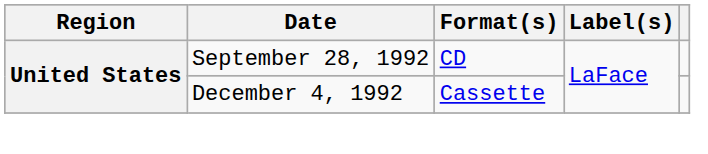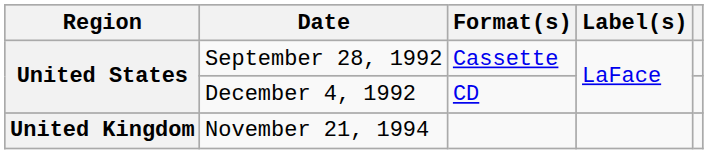September 28, 1992 | Format(s): CD -> Cassette
December 4, 1992 | Format(s): Cassette -> CD
+ row: United Kingdom | November 21, 1994
